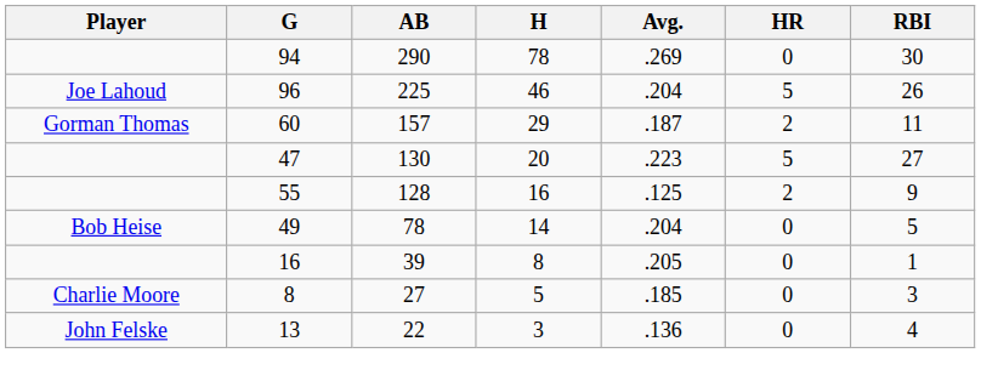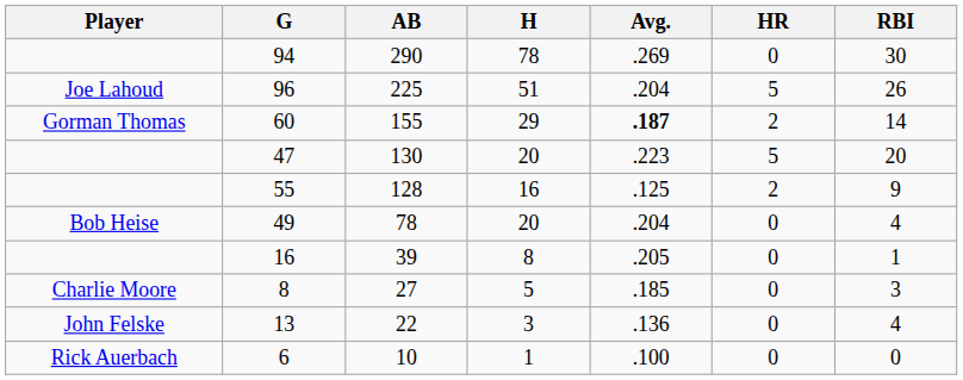96 | H: 46 -> 51
60 | AB: 157 -> 155
60 | Avg.: normal -> bold
60 | RBI: 11 -> 14
47 | RBI: 27 -> 20
49 | H: 14 -> 20
49 | RBI: 5 -> 4
+ row: Rick Auerbach | 6 | 10 | 1 | .100 | 0 | 0
